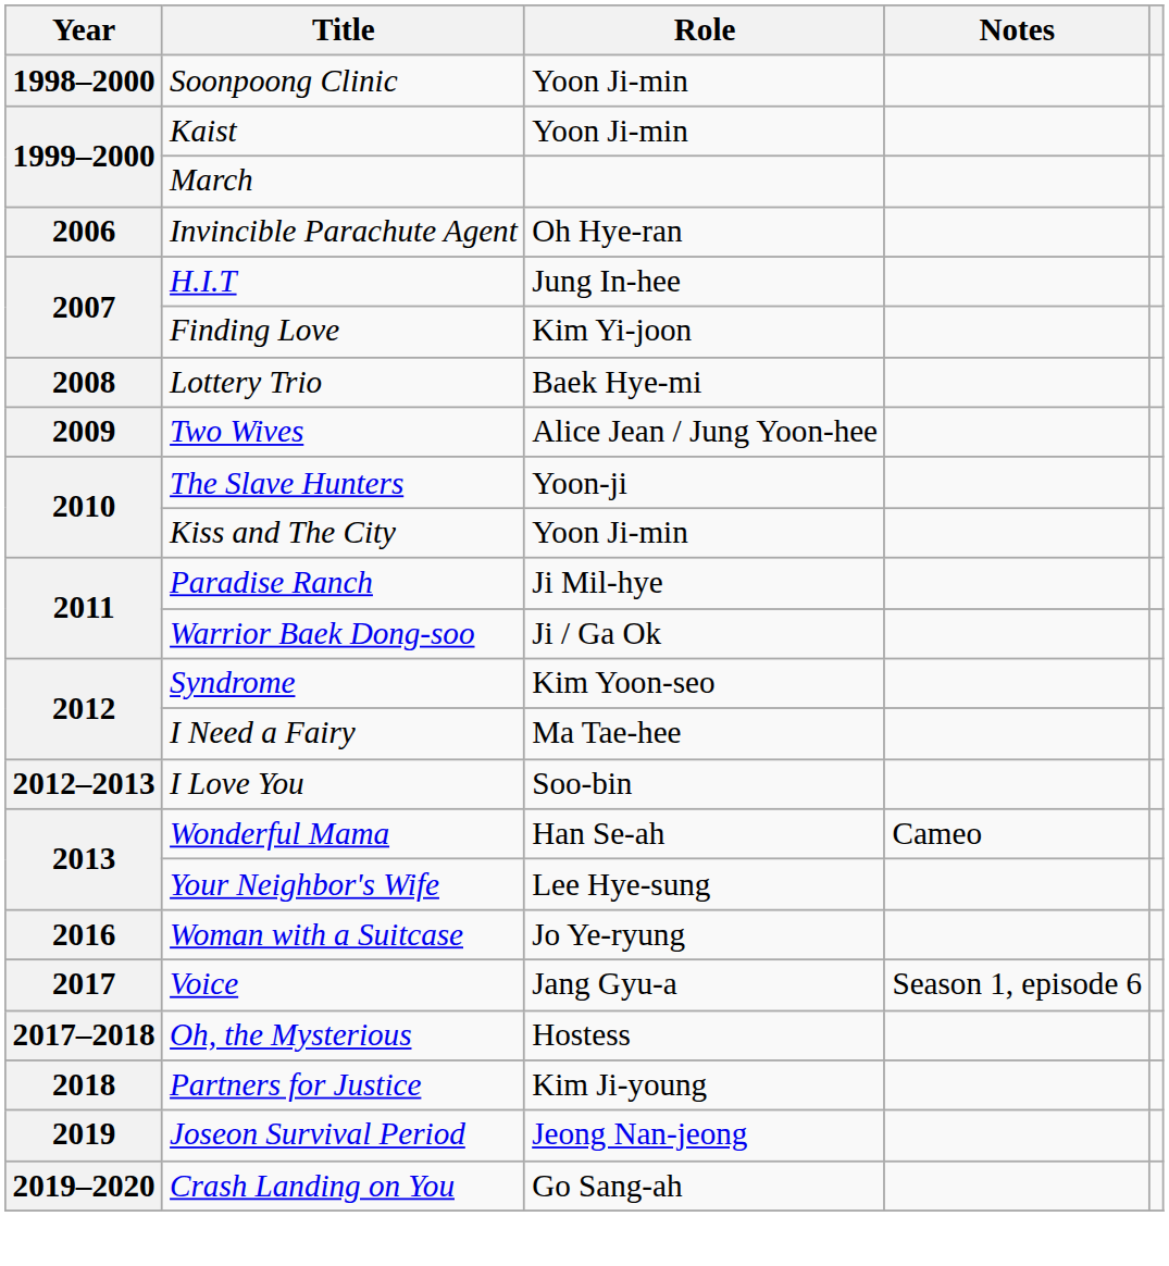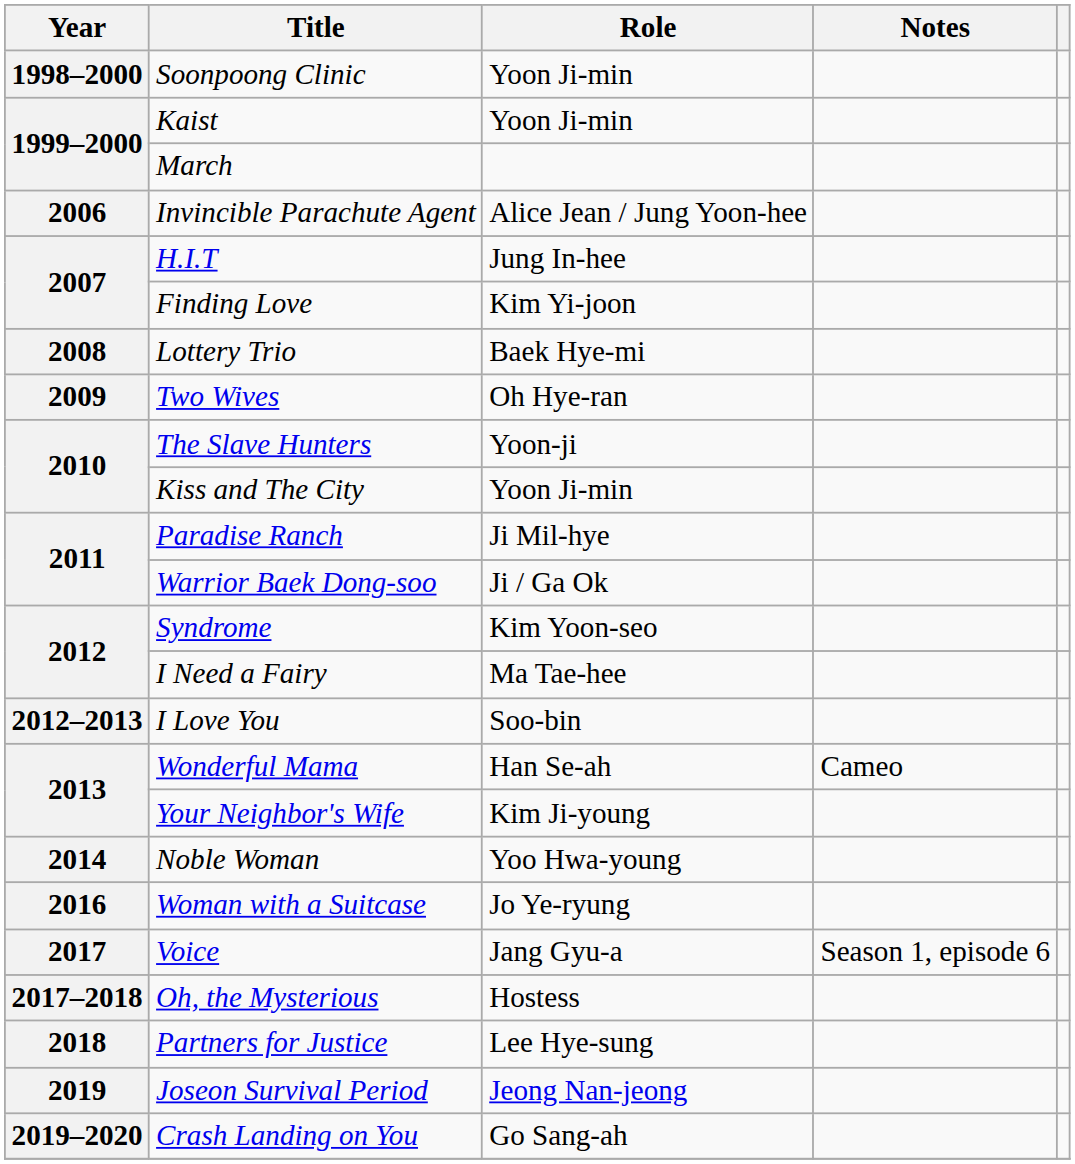Invincible Parachute Agent | Role: Oh Hye-ran -> Alice Jean / Jung Yoon-hee
Two Wives | Role: Alice Jean / Jung Yoon-hee -> Oh Hye-ran
Your Neighbor's Wife | Role: Lee Hye-sung -> Kim Ji-young
+ row: 2014 | Noble Woman | Yoo Hwa-young
Partners for Justice | Role: Kim Ji-young -> Lee Hye-sung
